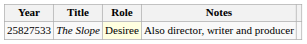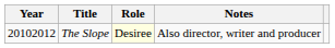The Slope | Year: 25827533 -> 20102012
